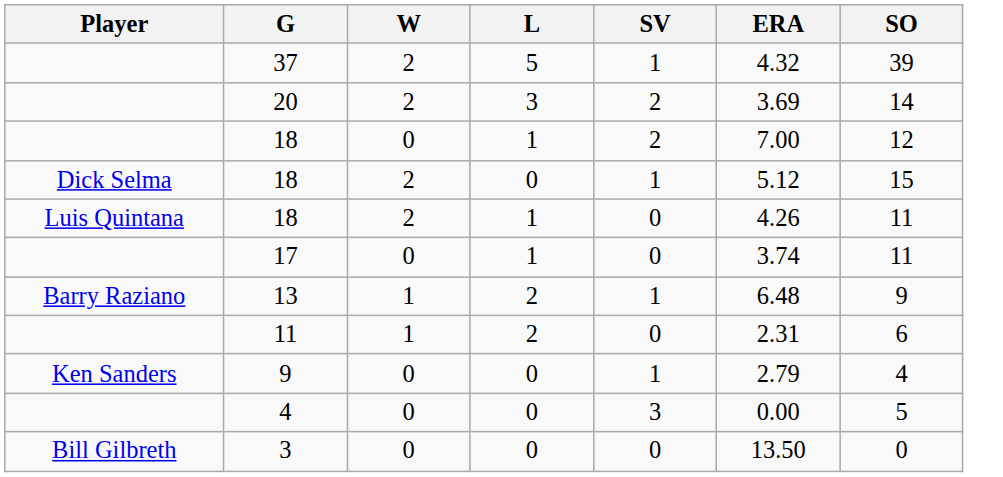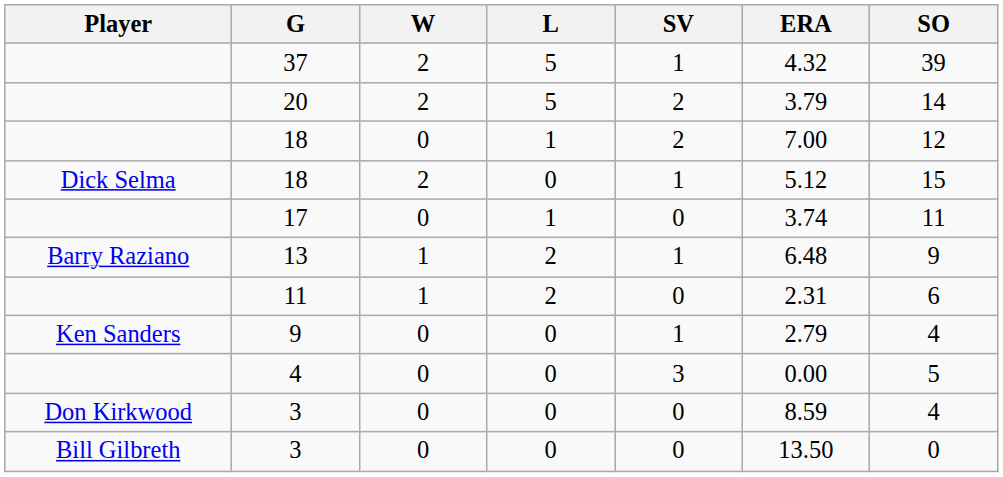20 | L: 3 -> 5
20 | ERA: 3.69 -> 3.79
- row: Luis Quintana | 18 | 2 | 1 | 0 | 4.26 | 11
+ row: Don Kirkwood | 3 | 0 | 0 | 0 | 8.59 | 4
